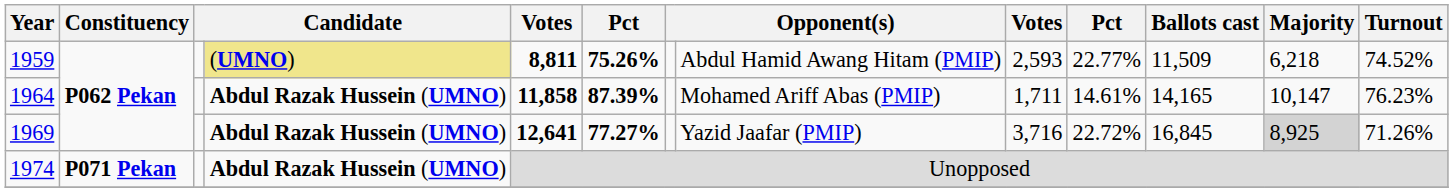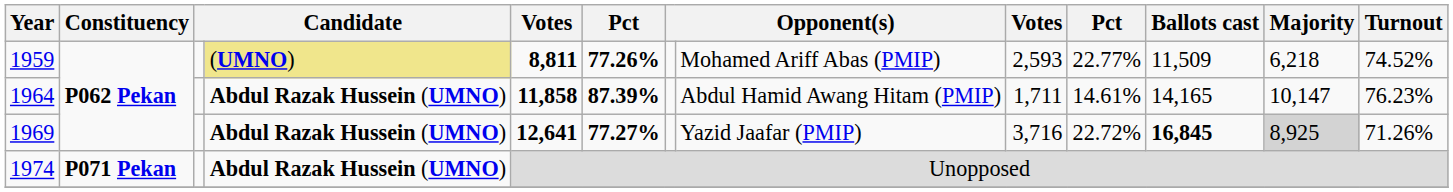1959 | column 6: 75.26% -> 77.26%
1959 | column 8: Abdul Hamid Awang Hitam (PMIP) -> Mohamed Ariff Abas (PMIP)
1964 | column 8: Mohamed Ariff Abas (PMIP) -> Abdul Hamid Awang Hitam (PMIP)
1969 | Ballots cast: normal -> bold
